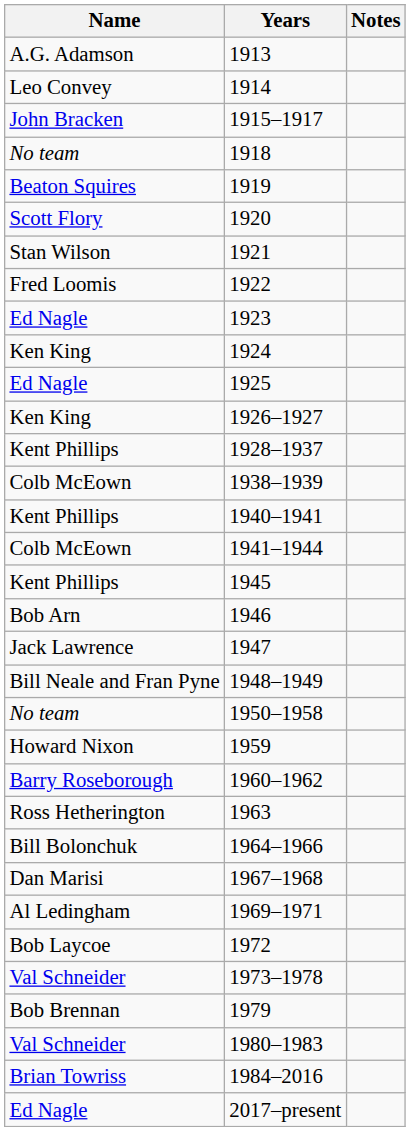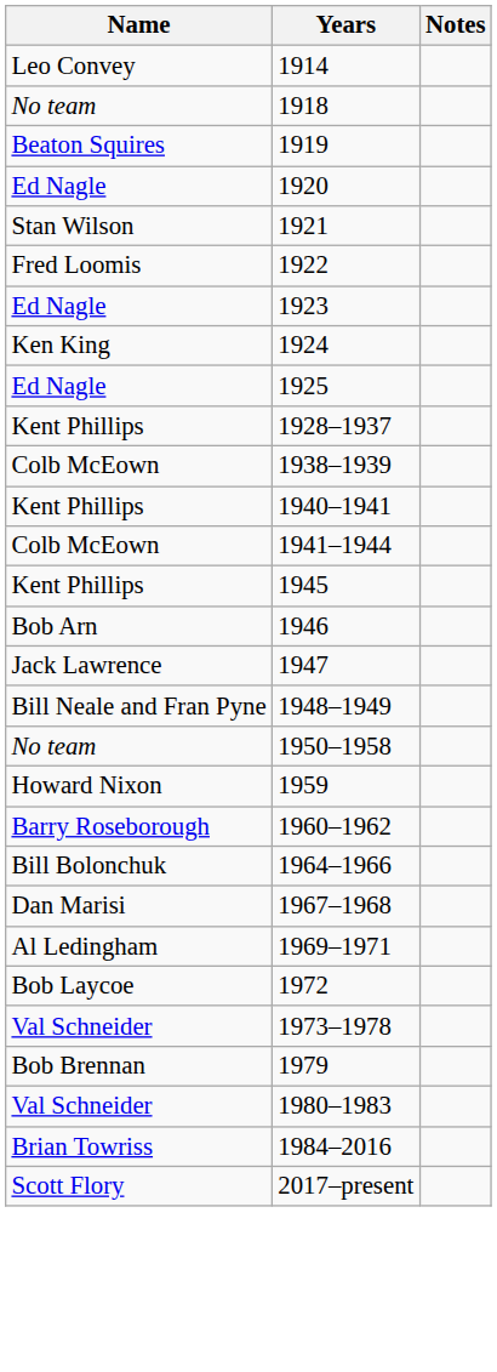- row: A.G. Adamson | 1913
- row: John Bracken | 1915–1917
1920 | Name: Scott Flory -> Ed Nagle
- row: Ken King | 1926–1927
- row: Ross Hetherington | 1963
2017–present | Name: Ed Nagle -> Scott Flory
